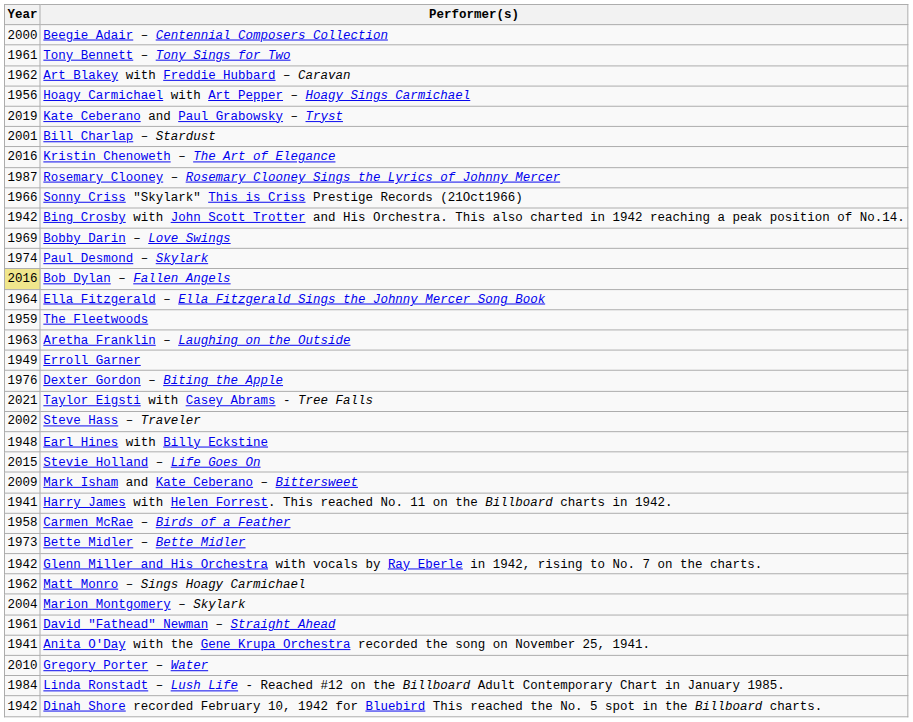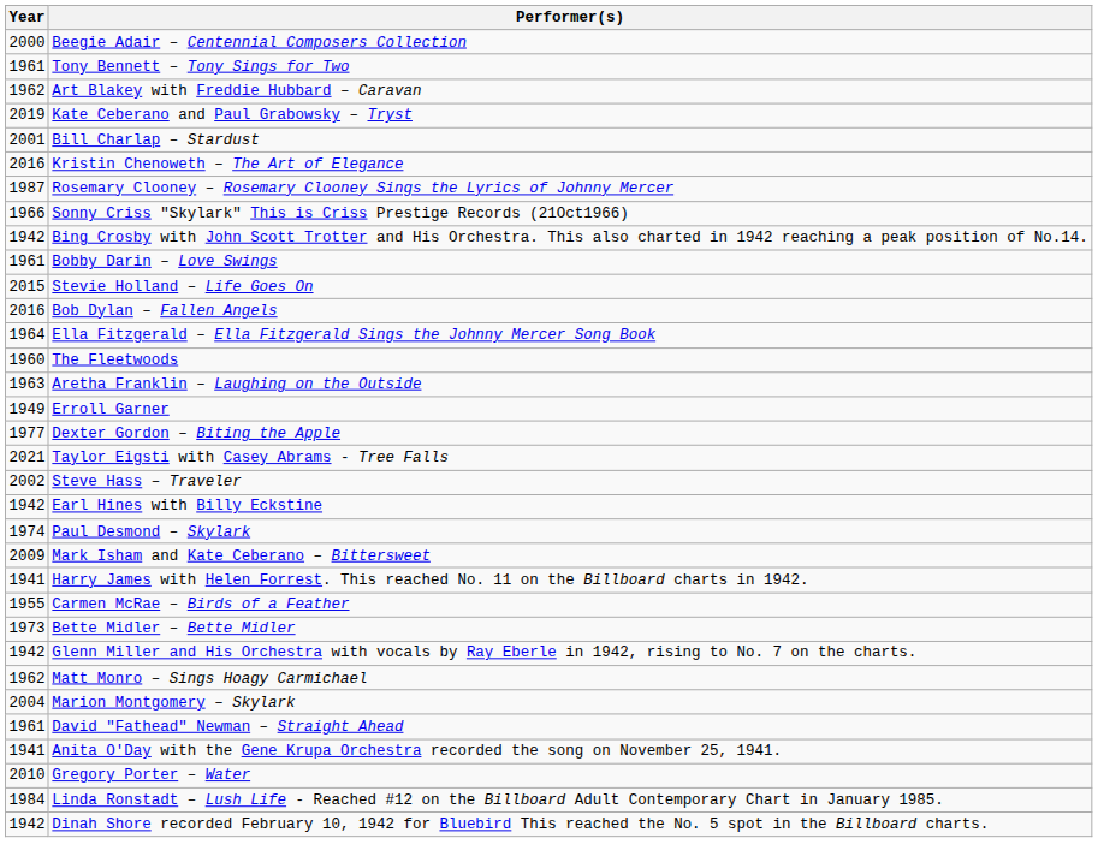- row: 1956 | Hoagy Carmichael with Art Pepper – Hoagy Sings Carmichael
Bobby Darin – Love Swings | Year: 1969 -> 1961
rows swapped: Paul Desmond – Skylark <-> Stevie Holland – Life Goes On
Bob Dylan – Fallen Angels | Year: khaki background -> no background
The Fleetwoods | Year: 1959 -> 1960
Dexter Gordon – Biting the Apple | Year: 1976 -> 1977
Earl Hines with Billy Eckstine | Year: 1948 -> 1942
Carmen McRae – Birds of a Feather | Year: 1958 -> 1955
